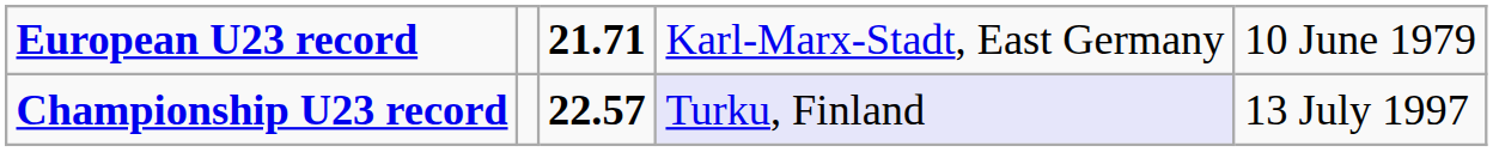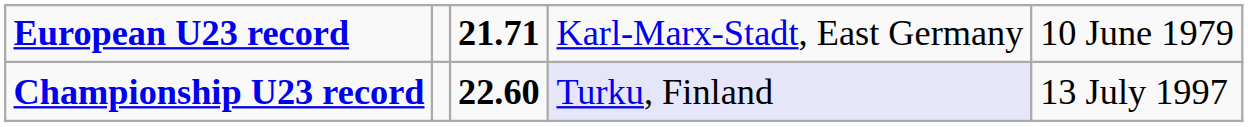Championship U23 record | column 3: 22.57 -> 22.60
